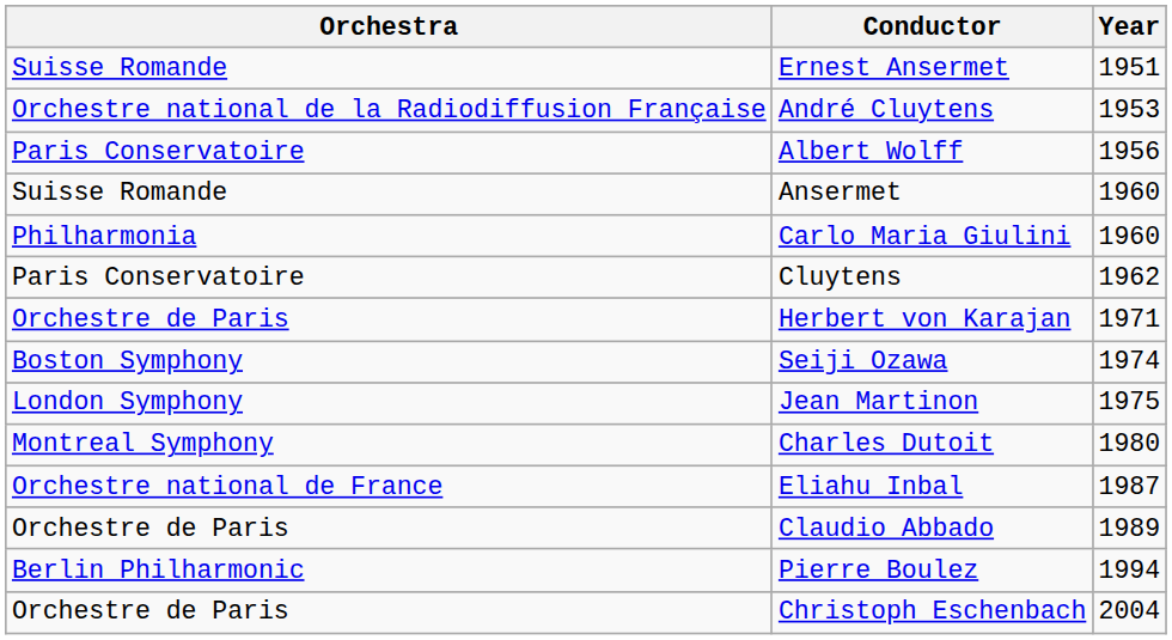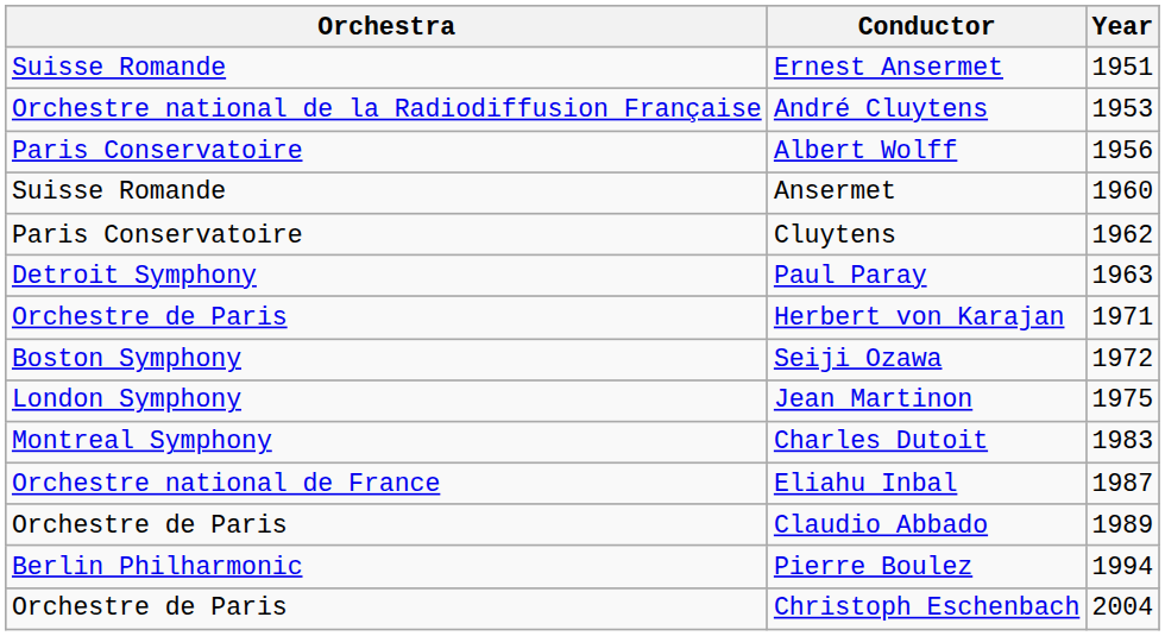- row: Philharmonia | Carlo Maria Giulini | 1960
+ row: Detroit Symphony | Paul Paray | 1963
Seiji Ozawa | Year: 1974 -> 1972
Charles Dutoit | Year: 1980 -> 1983
